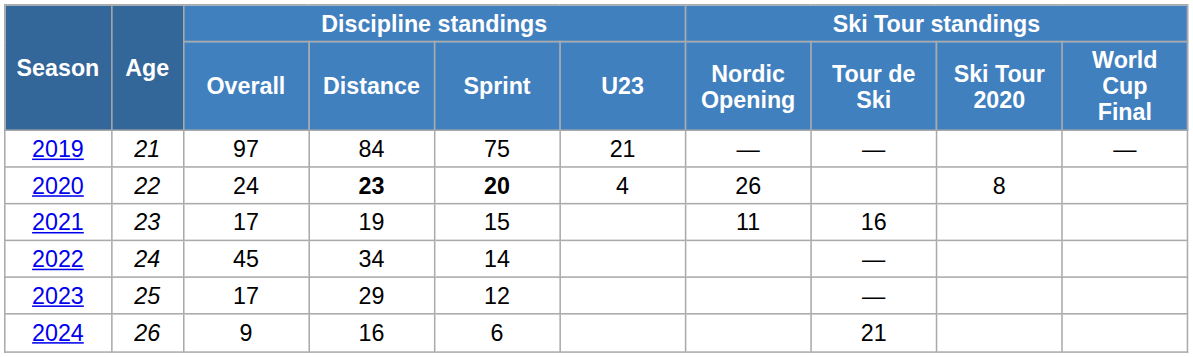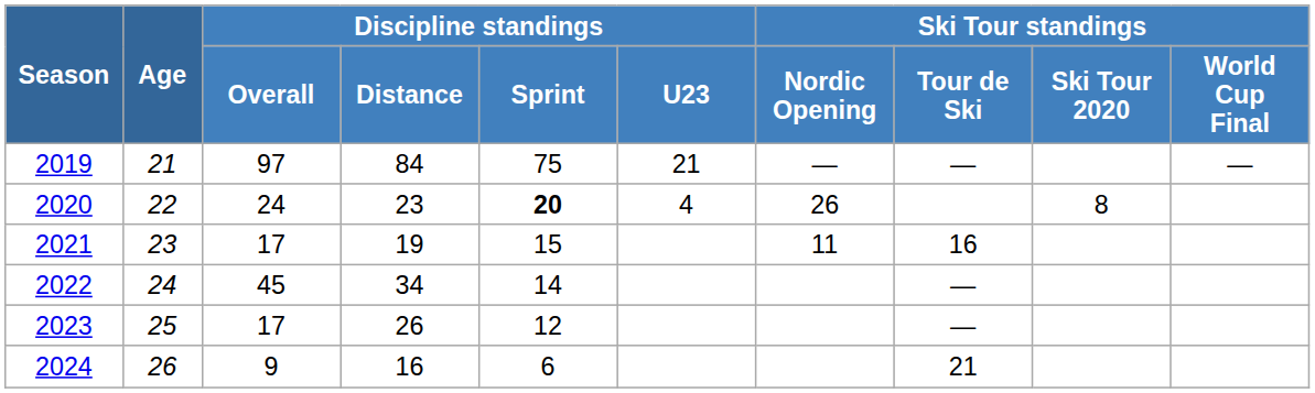2020 | Discipline standings / Distance: bold -> normal
2023 | Discipline standings / Distance: 29 -> 26
